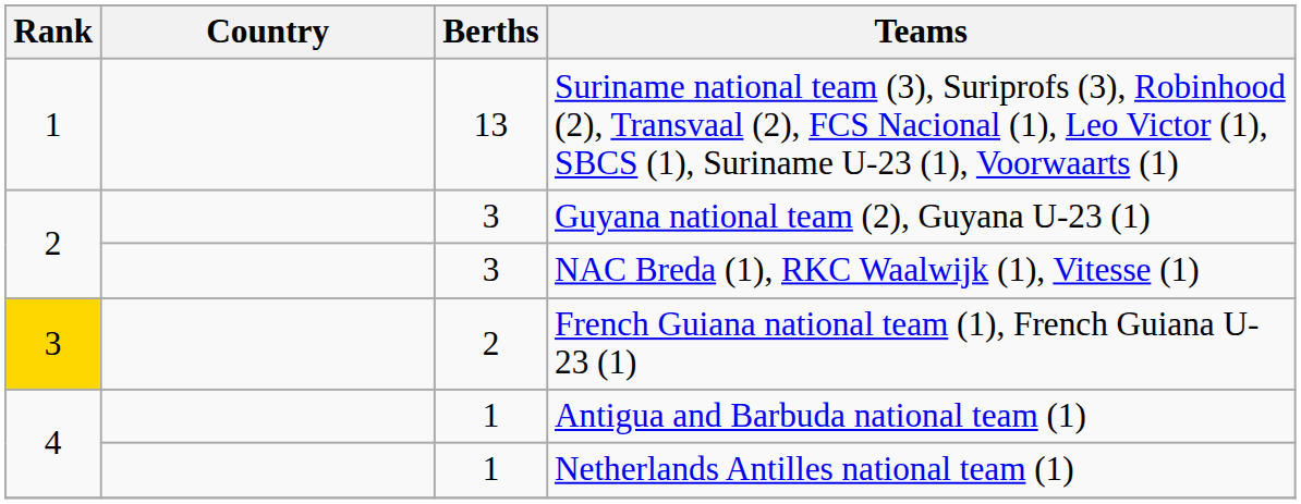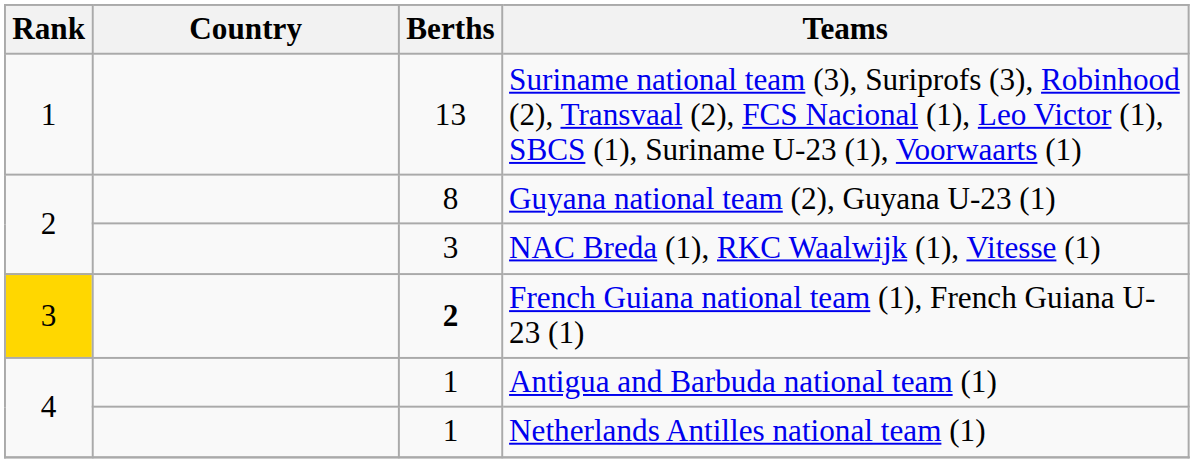Guyana national team (2), Guyana U-23 (1) | Berths: 3 -> 8
French Guiana national team (1), French Guiana U-23 (1) | Berths: normal -> bold
